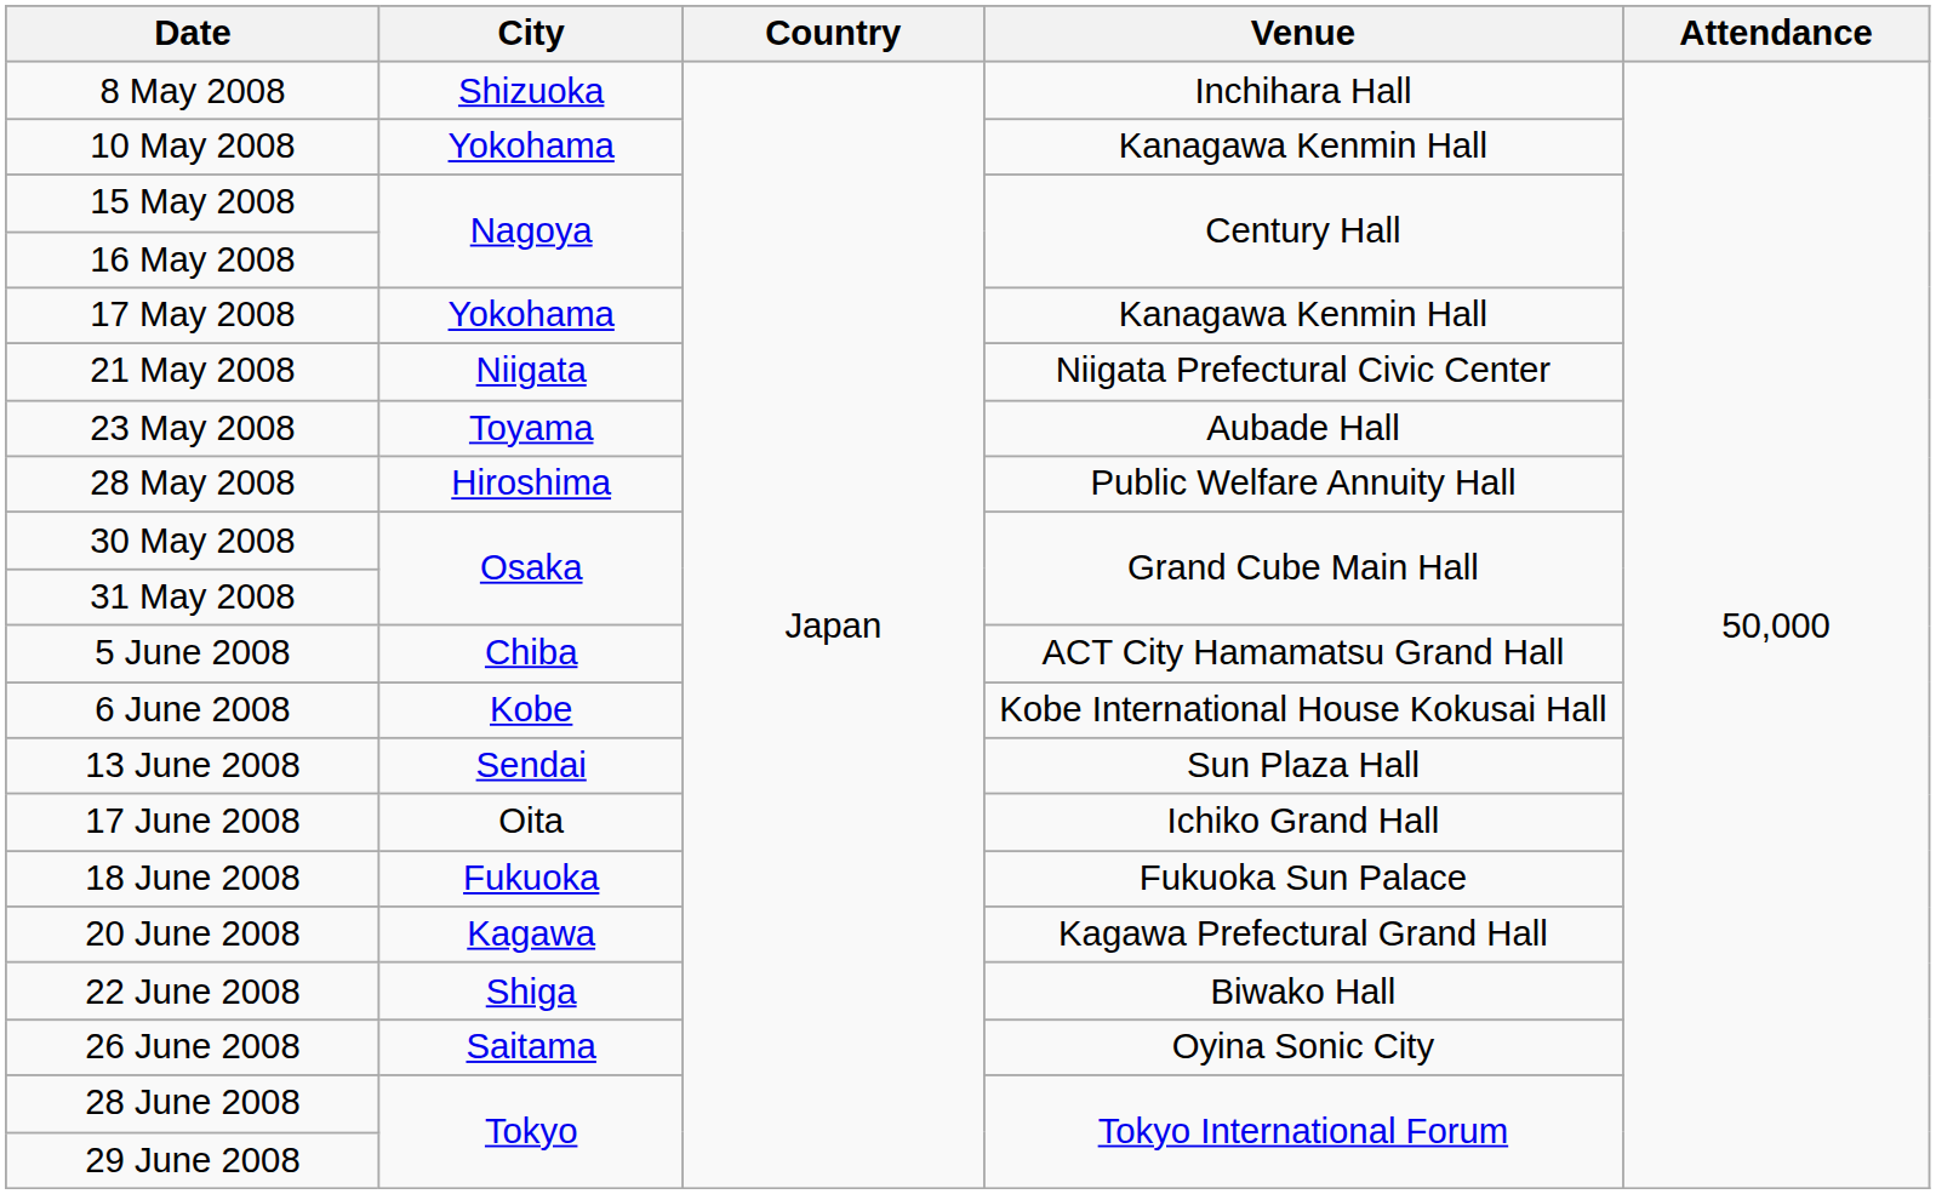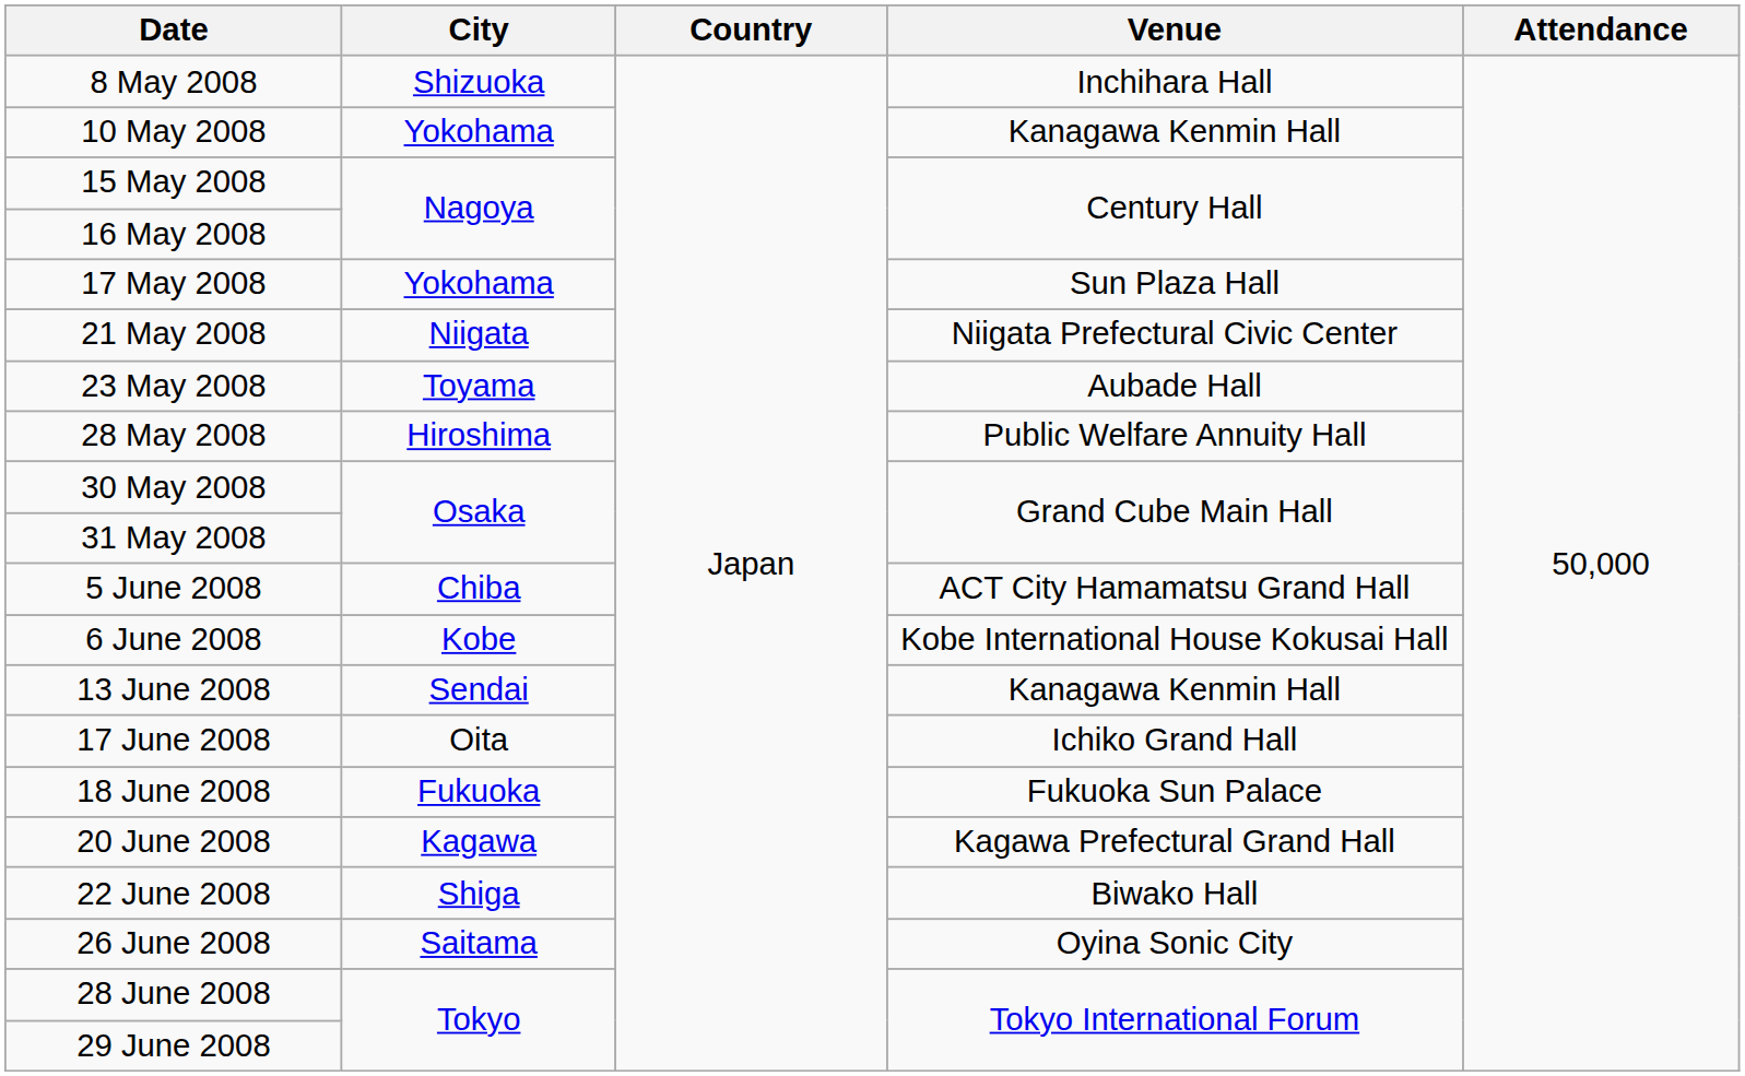17 May 2008 | Venue: Kanagawa Kenmin Hall -> Sun Plaza Hall
13 June 2008 | Venue: Sun Plaza Hall -> Kanagawa Kenmin Hall
